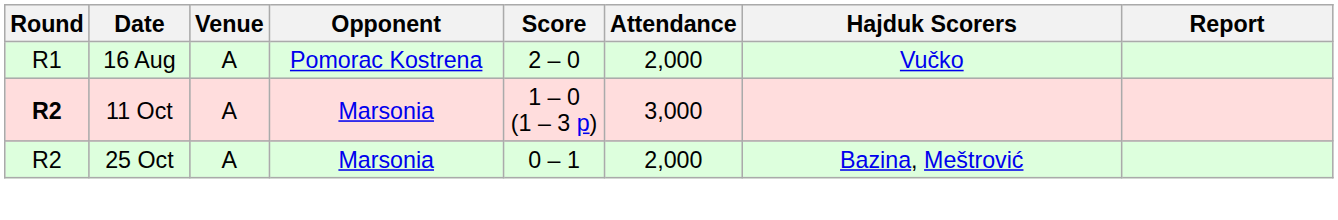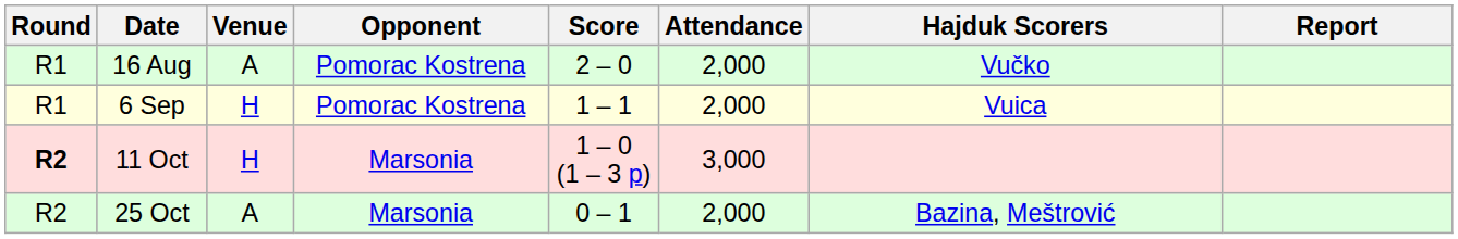+ row: R1 | 6 Sep | H | Pomorac Kostrena | 1 – 1 | 2,000 | Vuica
11 Oct | Venue: A -> H
